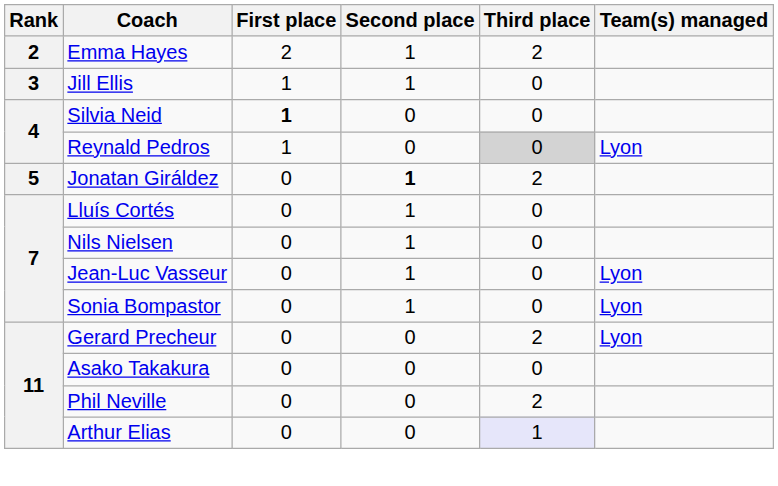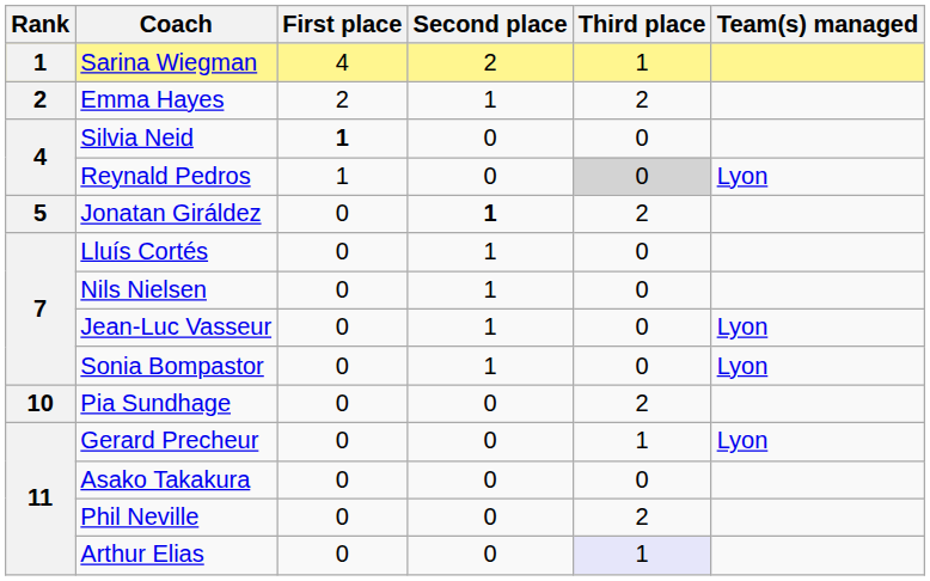+ row: 1 | Sarina Wiegman | 4 | 2 | 1
- row: 3 | Jill Ellis | 1 | 1 | 0
+ row: 10 | Pia Sundhage | 0 | 0 | 2
Gerard Precheur | Third place: 2 -> 1
